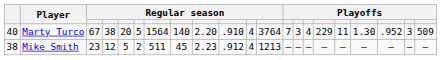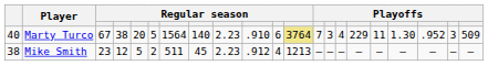Marty Turco | column 9: 2.20 -> 2.23
Marty Turco | column 11: 4 -> 6
Marty Turco | column 12: no background -> khaki background
